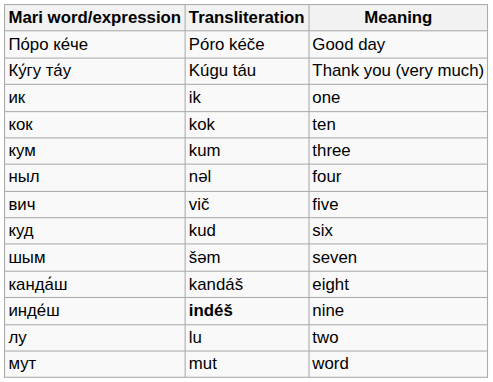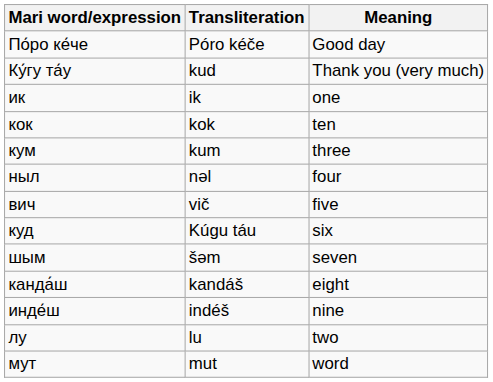Ку́гу та́у | Transliteration: Kúgu táu -> kud
куд | Transliteration: kud -> Kúgu táu
инде́ш | Transliteration: bold -> normal
